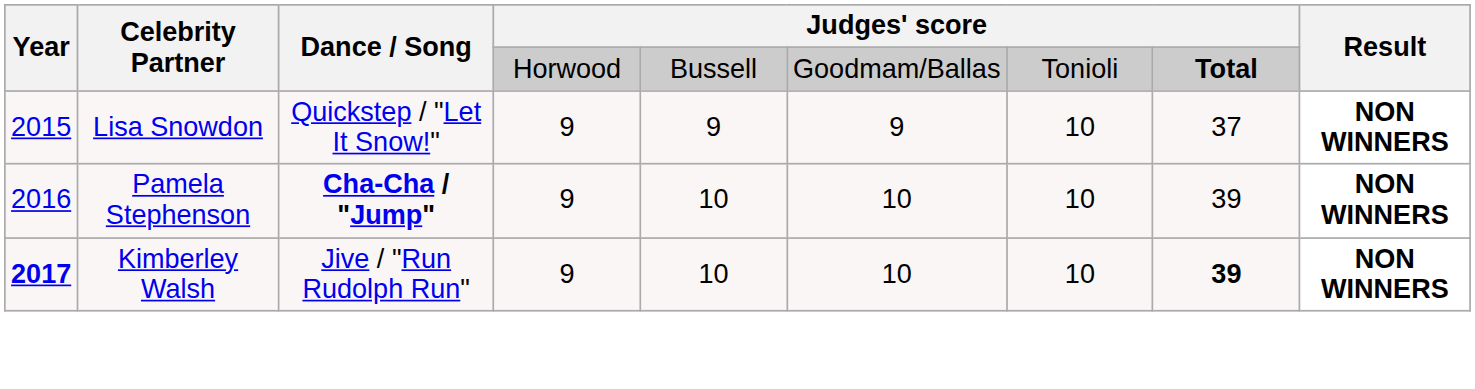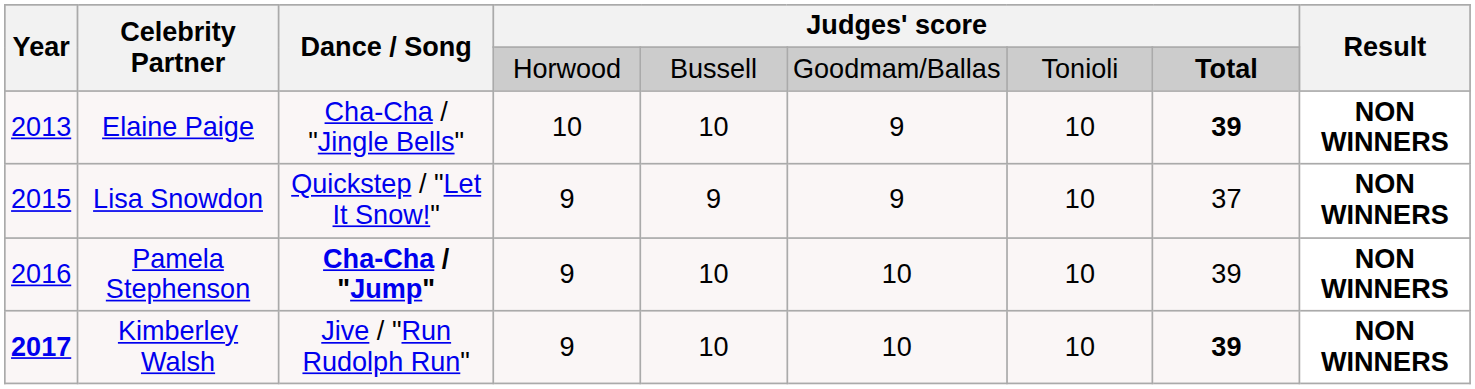+ row: 2013 | Elaine Paige | Cha-Cha / "Jingle Bells" | 10 | 10 | 9 | 10 | 39 | NON WINNERS
